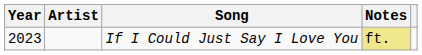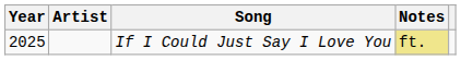If I Could Just Say I Love You | Year: 2023 -> 2025
